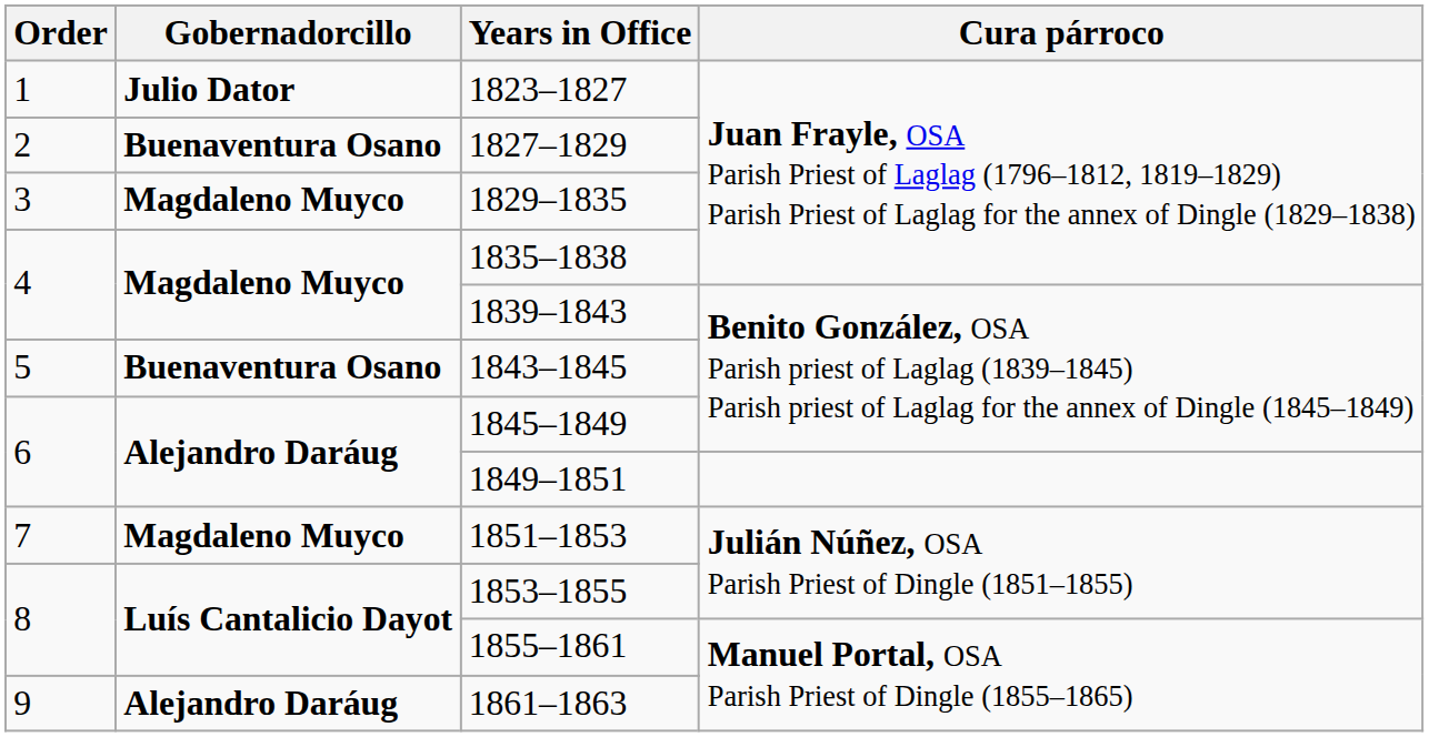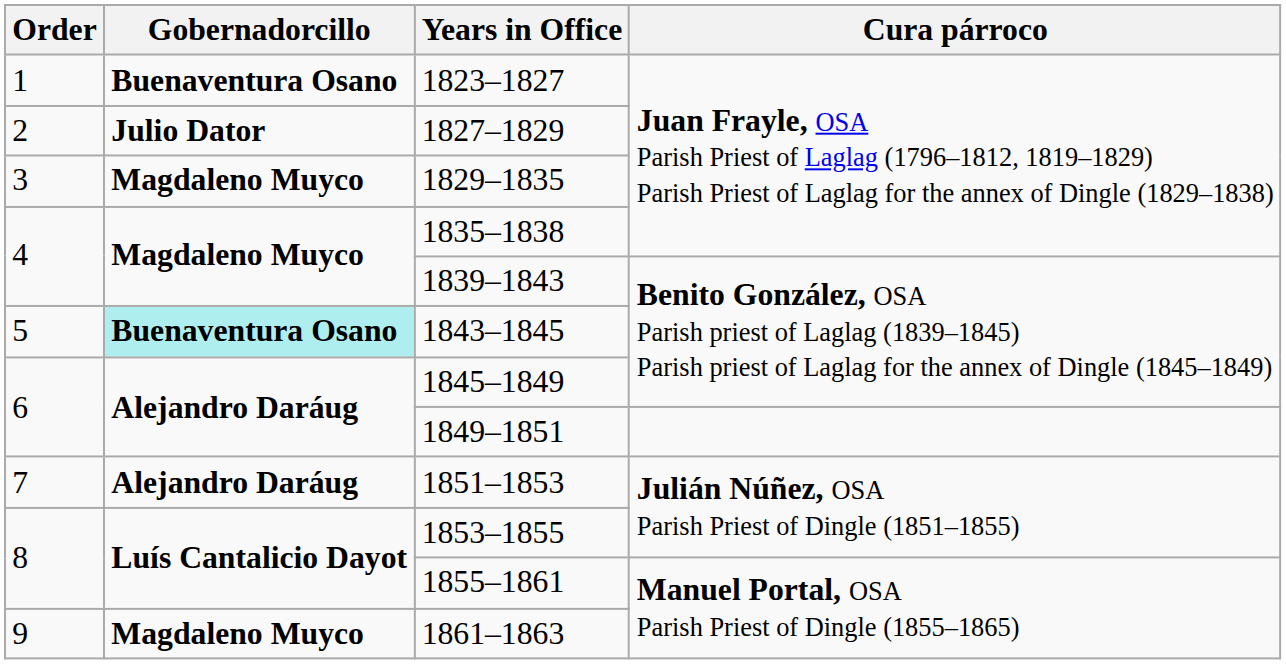1823–1827 | Gobernadorcillo: Julio Dator -> Buenaventura Osano
1827–1829 | Gobernadorcillo: Buenaventura Osano -> Julio Dator
1843–1845 | Gobernadorcillo: no background -> paleturquoise background
1851–1853 | Gobernadorcillo: Magdaleno Muyco -> Alejandro Daráug
9 / 1861–1863 | Gobernadorcillo: Alejandro Daráug -> Magdaleno Muyco
